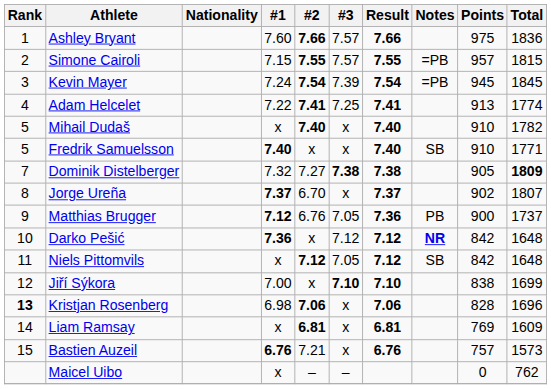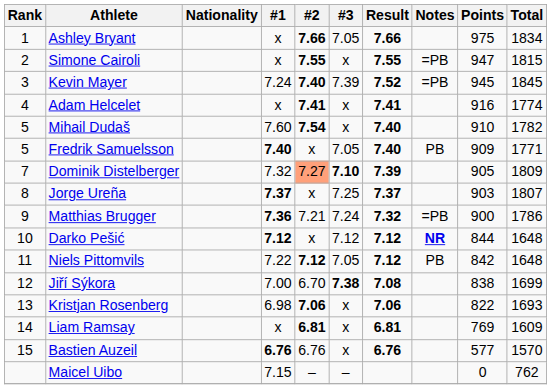Ashley Bryant | #1: 7.60 -> x
Ashley Bryant | #3: 7.57 -> 7.05
Ashley Bryant | Total: 1836 -> 1834
Simone Cairoli | #1: 7.15 -> x
Simone Cairoli | #3: 7.57 -> x
Simone Cairoli | Points: 957 -> 947
Kevin Mayer | #2: 7.54 -> 7.40
Kevin Mayer | Result: 7.54 -> 7.52
Adam Helcelet | #1: 7.22 -> x
Adam Helcelet | #3: 7.25 -> x
Adam Helcelet | Points: 913 -> 916
Mihail Dudaš | #1: x -> 7.60
Mihail Dudaš | #2: 7.40 -> 7.54
Fredrik Samuelsson | #3: x -> 7.05
Fredrik Samuelsson | Notes: SB -> PB
Fredrik Samuelsson | Points: 910 -> 909
Dominik Distelberger | #2: no background -> lightsalmon background
Dominik Distelberger | #3: 7.38 -> 7.10
Dominik Distelberger | Result: 7.38 -> 7.39
Dominik Distelberger | Total: bold -> normal
Jorge Ureña | #2: 6.70 -> x
Jorge Ureña | #3: x -> 7.25
Jorge Ureña | Points: 902 -> 903
Matthias Brugger | #1: 7.12 -> 7.36
Matthias Brugger | #2: 6.76 -> 7.21
Matthias Brugger | #3: 7.05 -> 7.24
Matthias Brugger | Result: 7.36 -> 7.32
Matthias Brugger | Notes: PB -> =PB
Matthias Brugger | Total: 1737 -> 1786
Darko Pešić | #1: 7.36 -> 7.12
Darko Pešić | Points: 842 -> 844
Niels Pittomvils | #1: x -> 7.22
Niels Pittomvils | Notes: SB -> PB
Jiří Sýkora | #2: x -> 6.70
Jiří Sýkora | #3: 7.10 -> 7.38
Jiří Sýkora | Result: 7.10 -> 7.08
Kristjan Rosenberg | Rank: bold -> normal
Kristjan Rosenberg | Points: 828 -> 822
Kristjan Rosenberg | Total: 1696 -> 1693
Bastien Auzeil | #2: 7.21 -> 6.76
Bastien Auzeil | Points: 757 -> 577
Bastien Auzeil | Total: 1573 -> 1570
Maicel Uibo | #1: x -> 7.15
